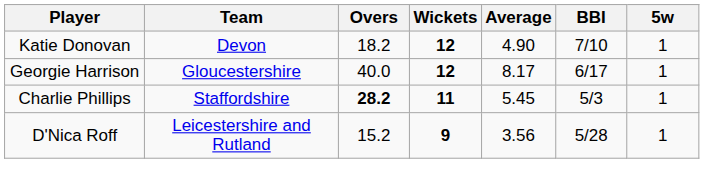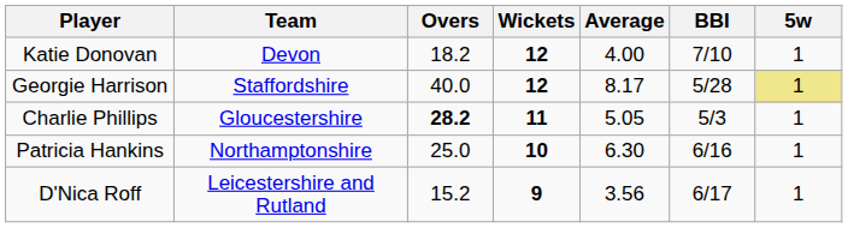Katie Donovan | Average: 4.90 -> 4.00
Georgie Harrison | Team: Gloucestershire -> Staffordshire
Georgie Harrison | BBI: 6/17 -> 5/28
Georgie Harrison | 5w: no background -> khaki background
Charlie Phillips | Team: Staffordshire -> Gloucestershire
Charlie Phillips | Average: 5.45 -> 5.05
+ row: Patricia Hankins | Northamptonshire | 25.0 | 10 | 6.30 | 6/16 | 1
D'Nica Roff | BBI: 5/28 -> 6/17
